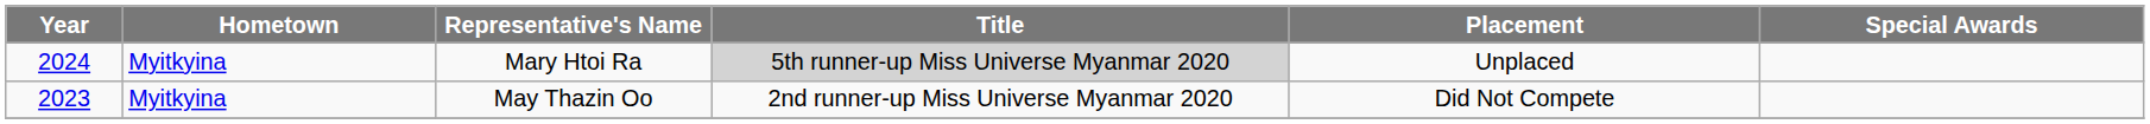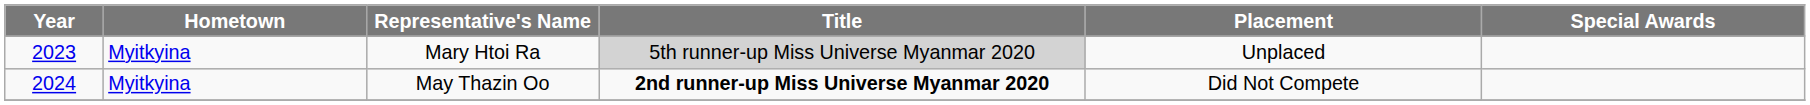Mary Htoi Ra | Year: 2024 -> 2023
May Thazin Oo | Year: 2023 -> 2024
May Thazin Oo | Title: normal -> bold
